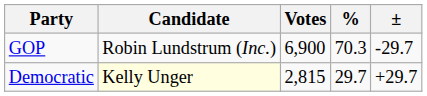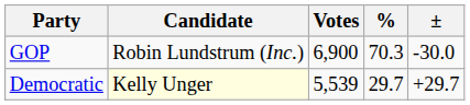GOP | ±: -29.7 -> -30.0
Democratic | Votes: 2,815 -> 5,539
